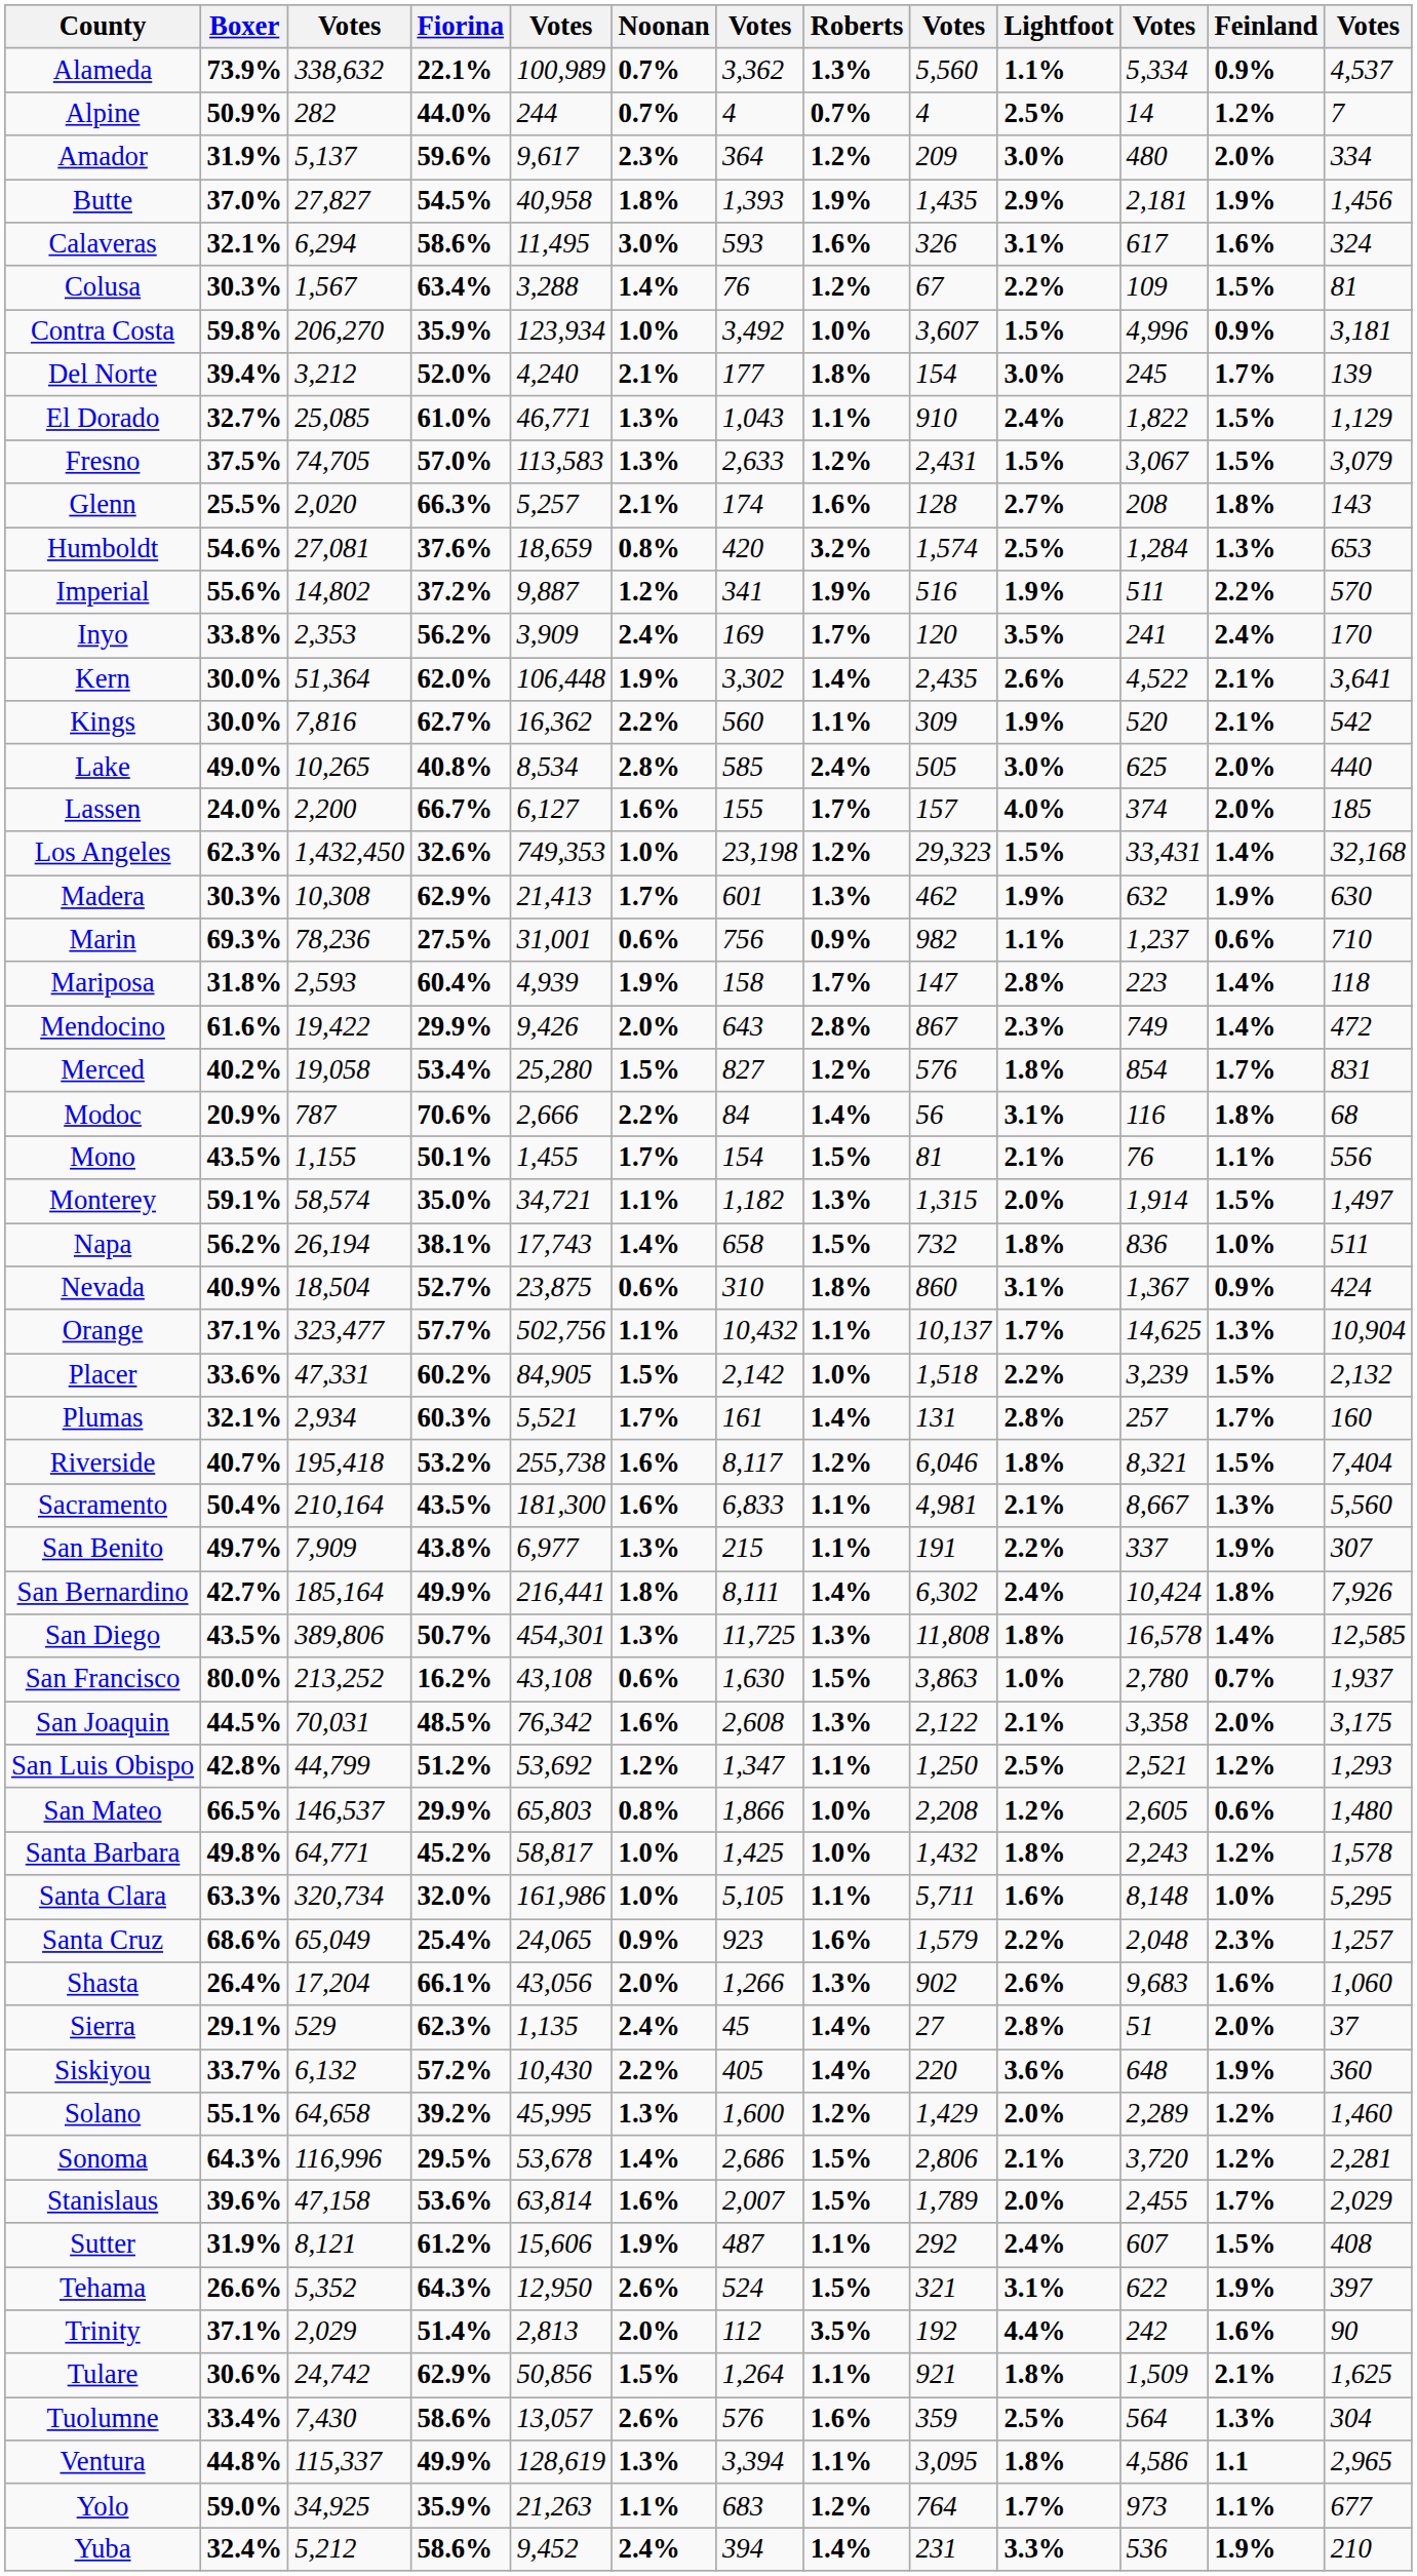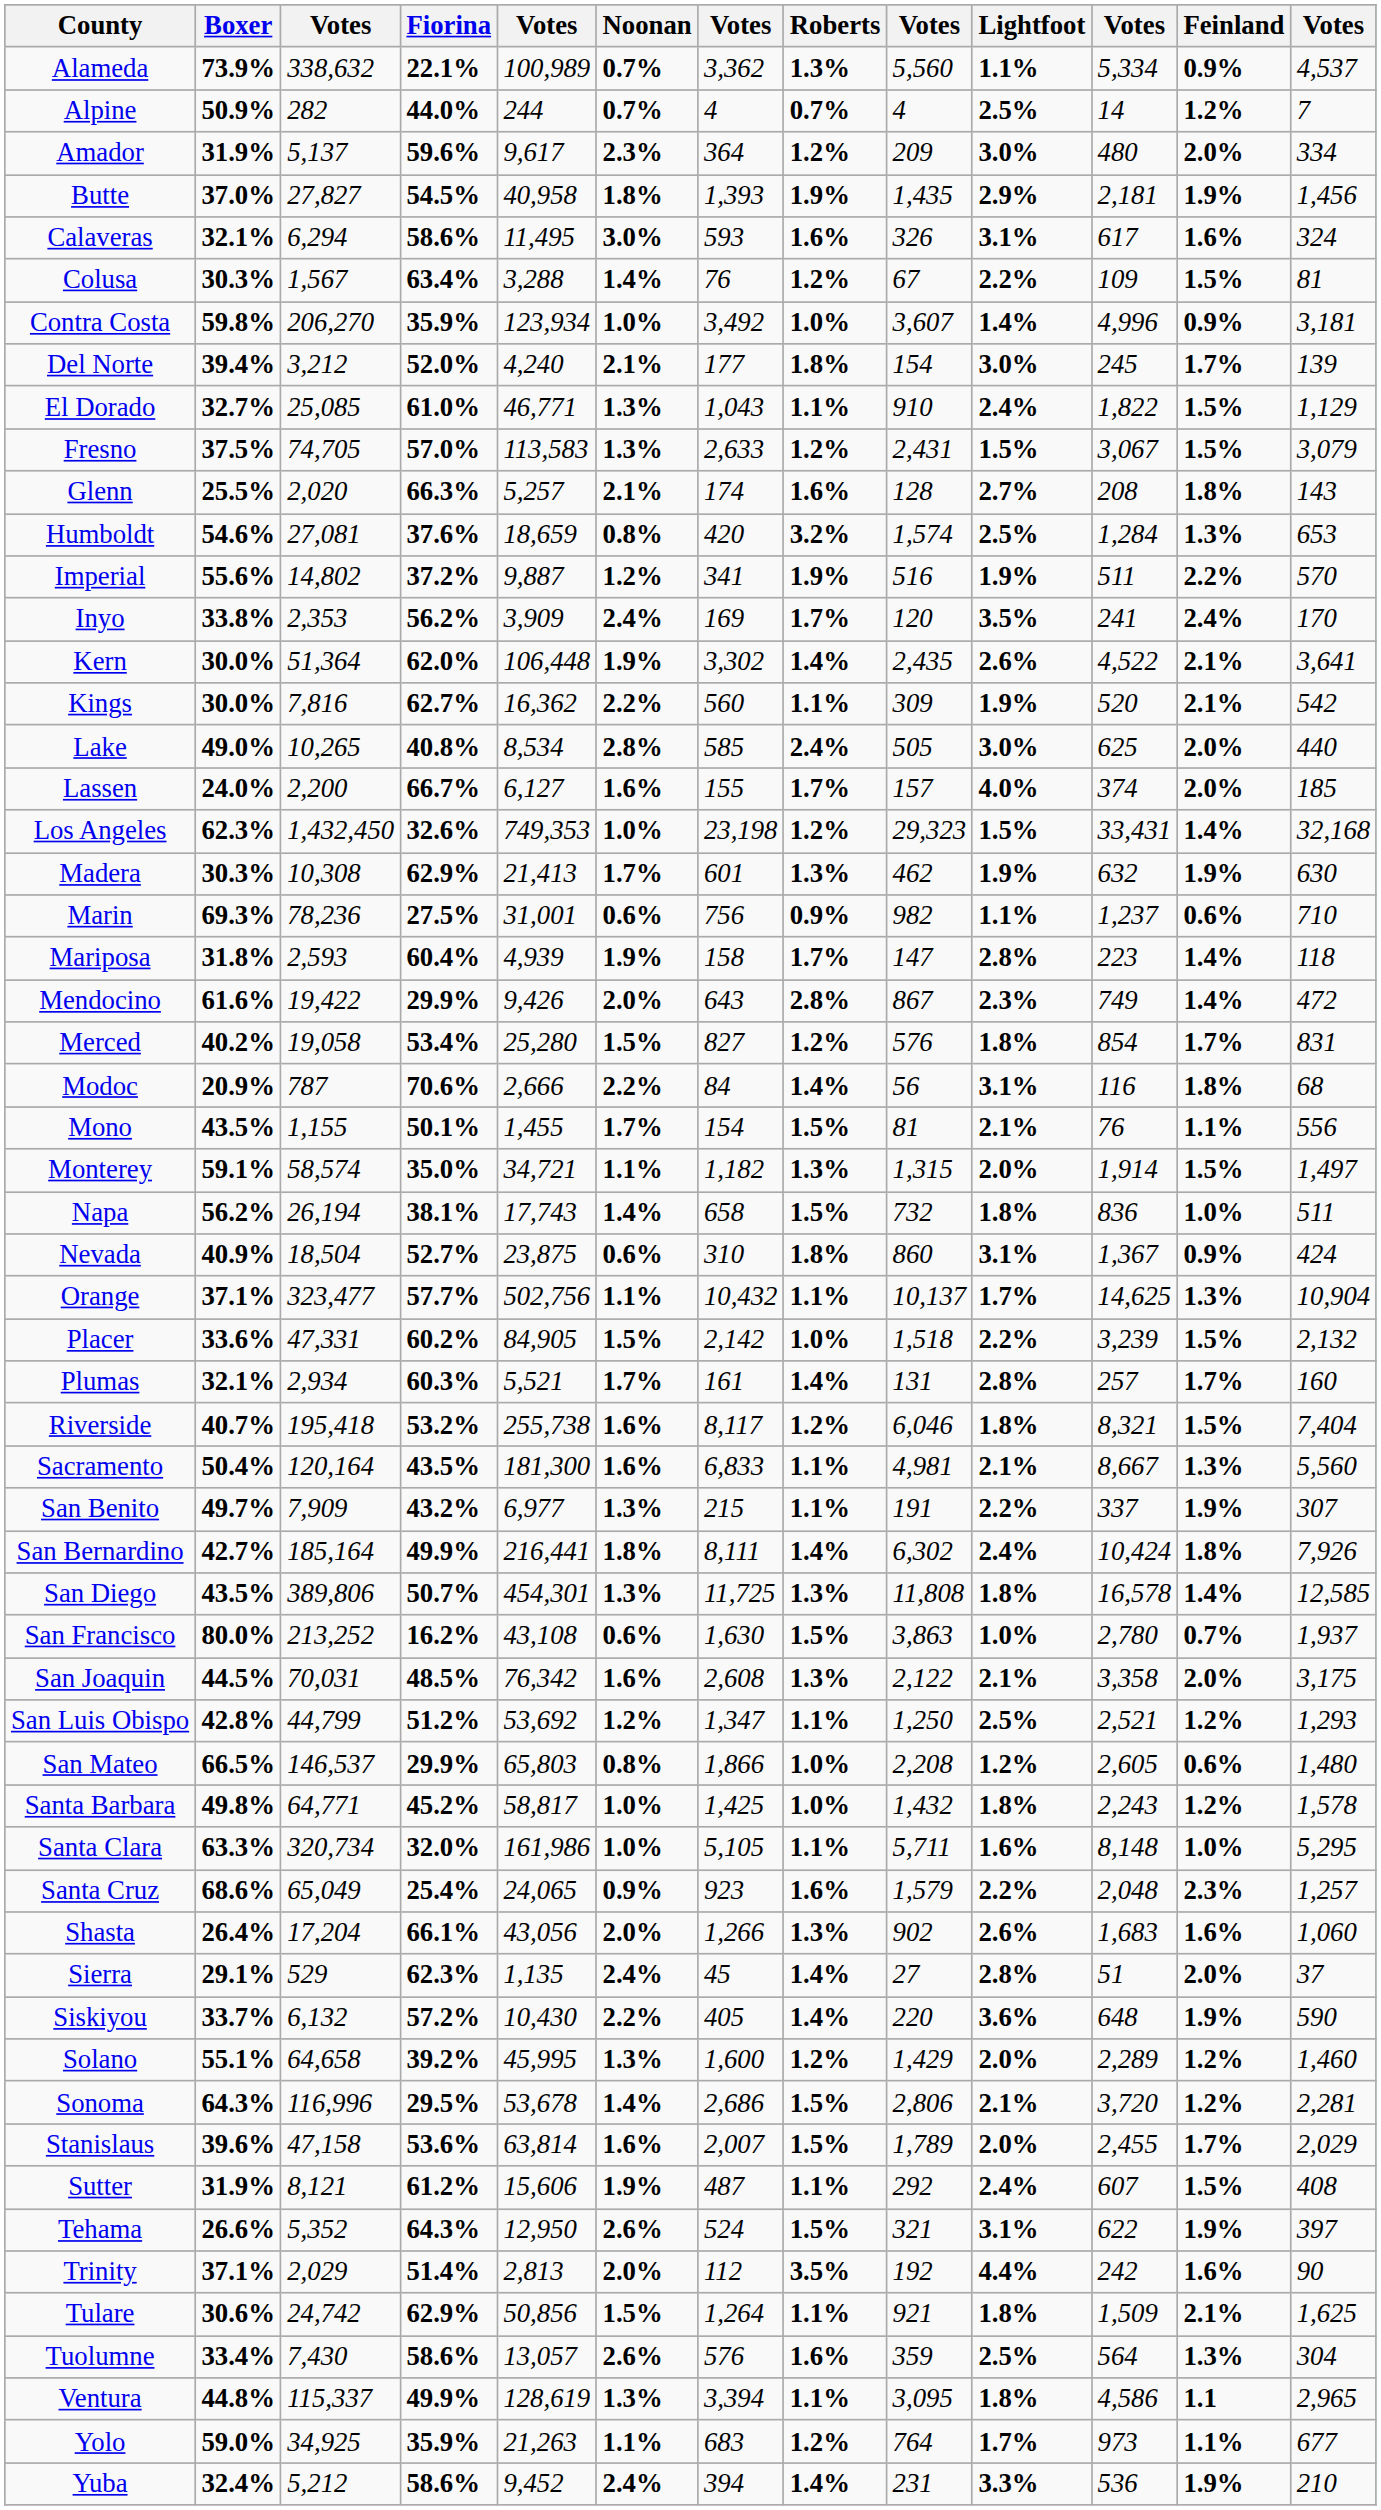Contra Costa | Lightfoot: 1.5% -> 1.4%
Sacramento | column 3: 210,164 -> 120,164
San Benito | Fiorina: 43.8% -> 43.2%
Shasta | column 11: 9,683 -> 1,683
Siskiyou | column 13: 360 -> 590
